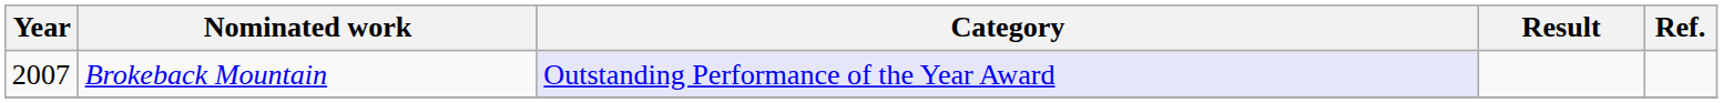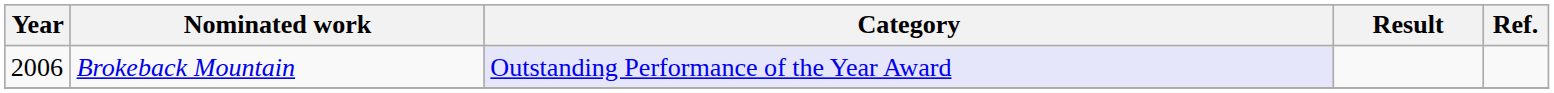Brokeback Mountain | Year: 2007 -> 2006
